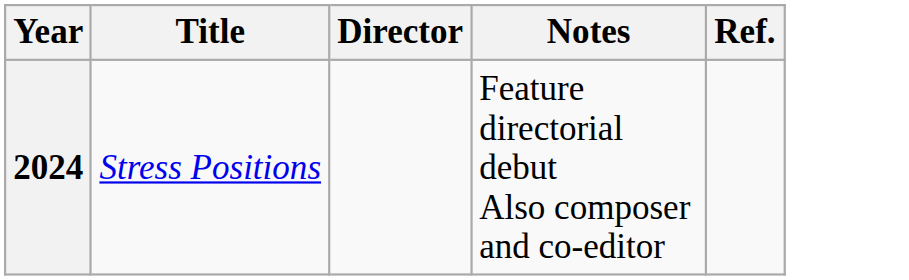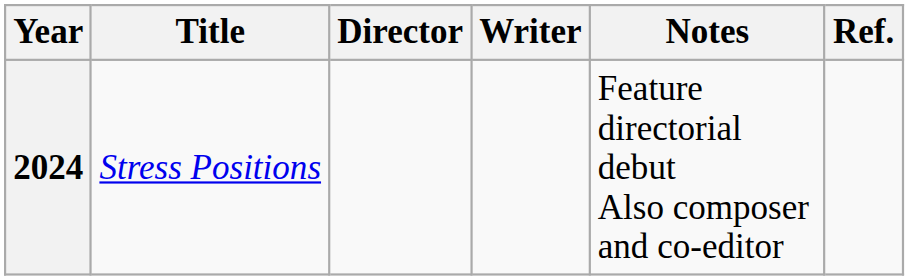+ column: Writer
